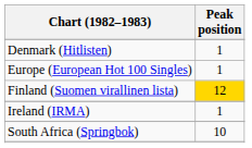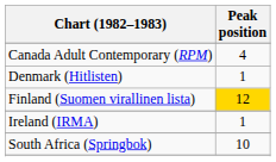+ row: Canada Adult Contemporary (RPM) | 4
- row: Europe (European Hot 100 Singles) | 1
